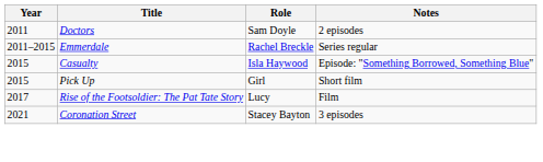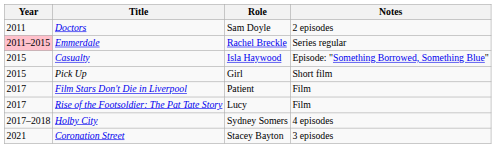Emmerdale | Year: no background -> pink background
+ row: 2017 | Film Stars Don't Die in Liverpool | Patient | Film
+ row: 2017–2018 | Holby City | Sydney Somers | 4 episodes
